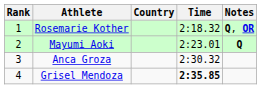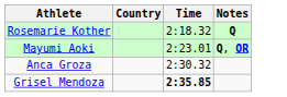- column: Rank | 1 | 2 | 3 | 4
Rosemarie Kother | Notes: Q, OR -> Q
Mayumi Aoki | Notes: Q -> Q, OR
